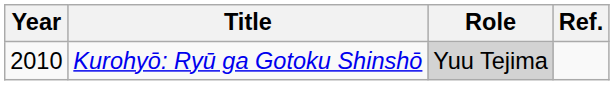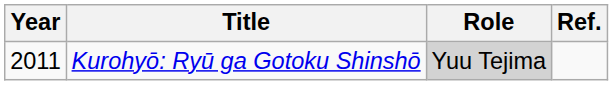Kurohyō: Ryū ga Gotoku Shinshō | Year: 2010 -> 2011
